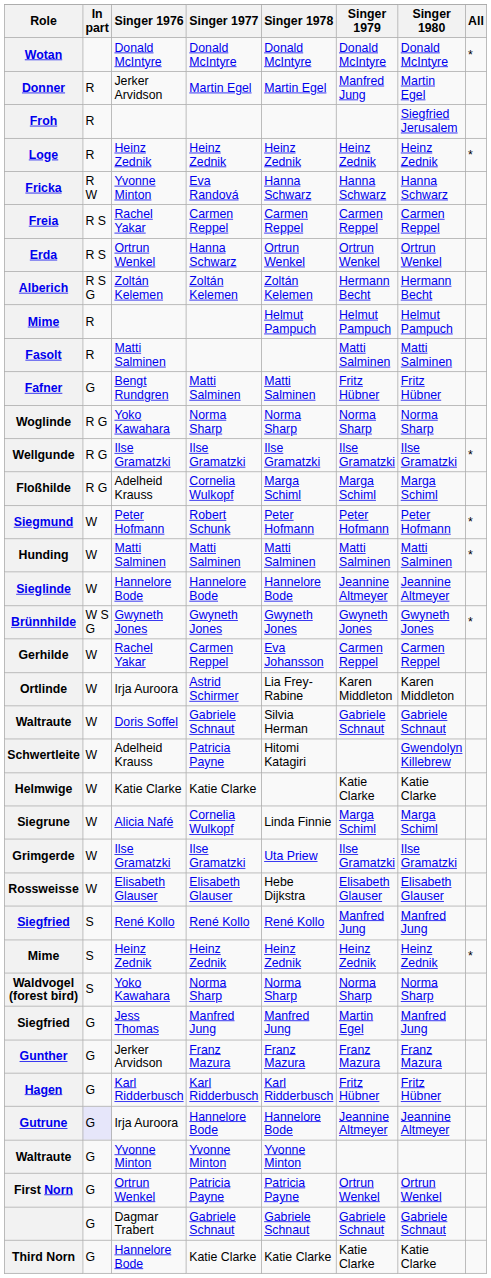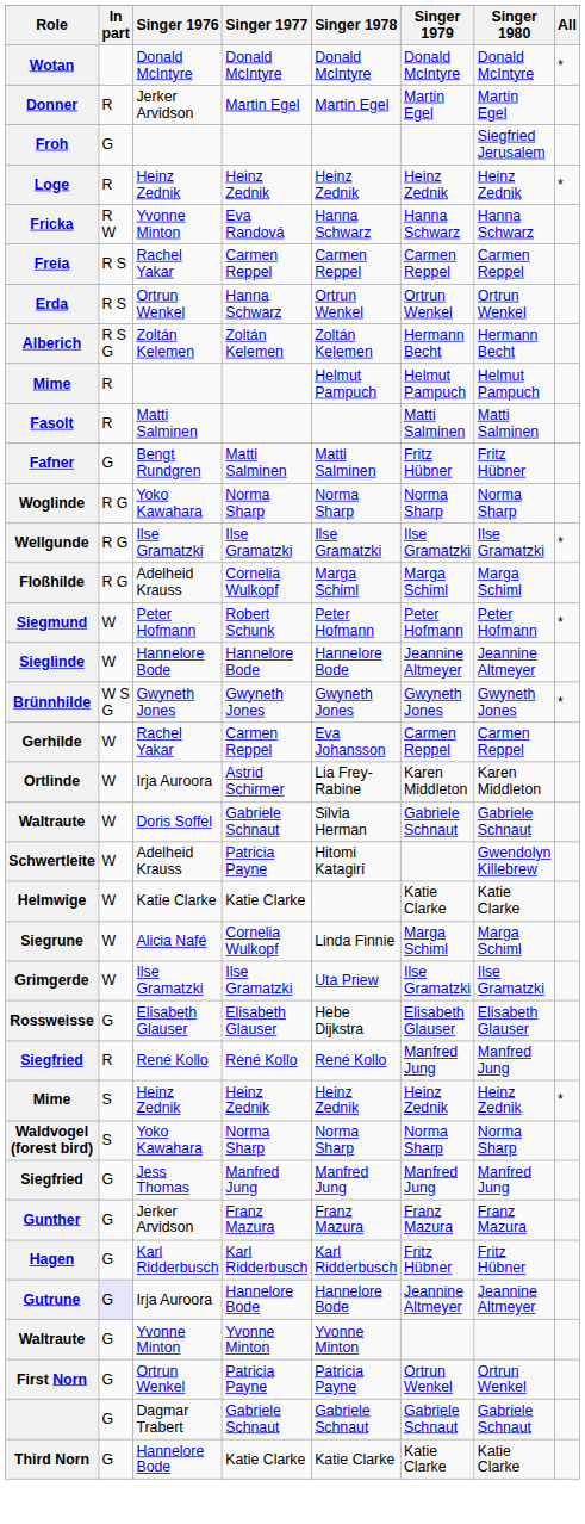Donner | Singer 1979: Manfred Jung -> Martin Egel
Froh | In part: R -> G
- row: Hunding | W | Matti Salminen | Matti Salminen | Matti Salminen | Matti Salminen | Matti Salminen | *
Rossweisse | In part: W -> G
Siegfried / René Kollo | In part: S -> R
Siegfried / Jess Thomas | Singer 1979: Martin Egel -> Manfred Jung
